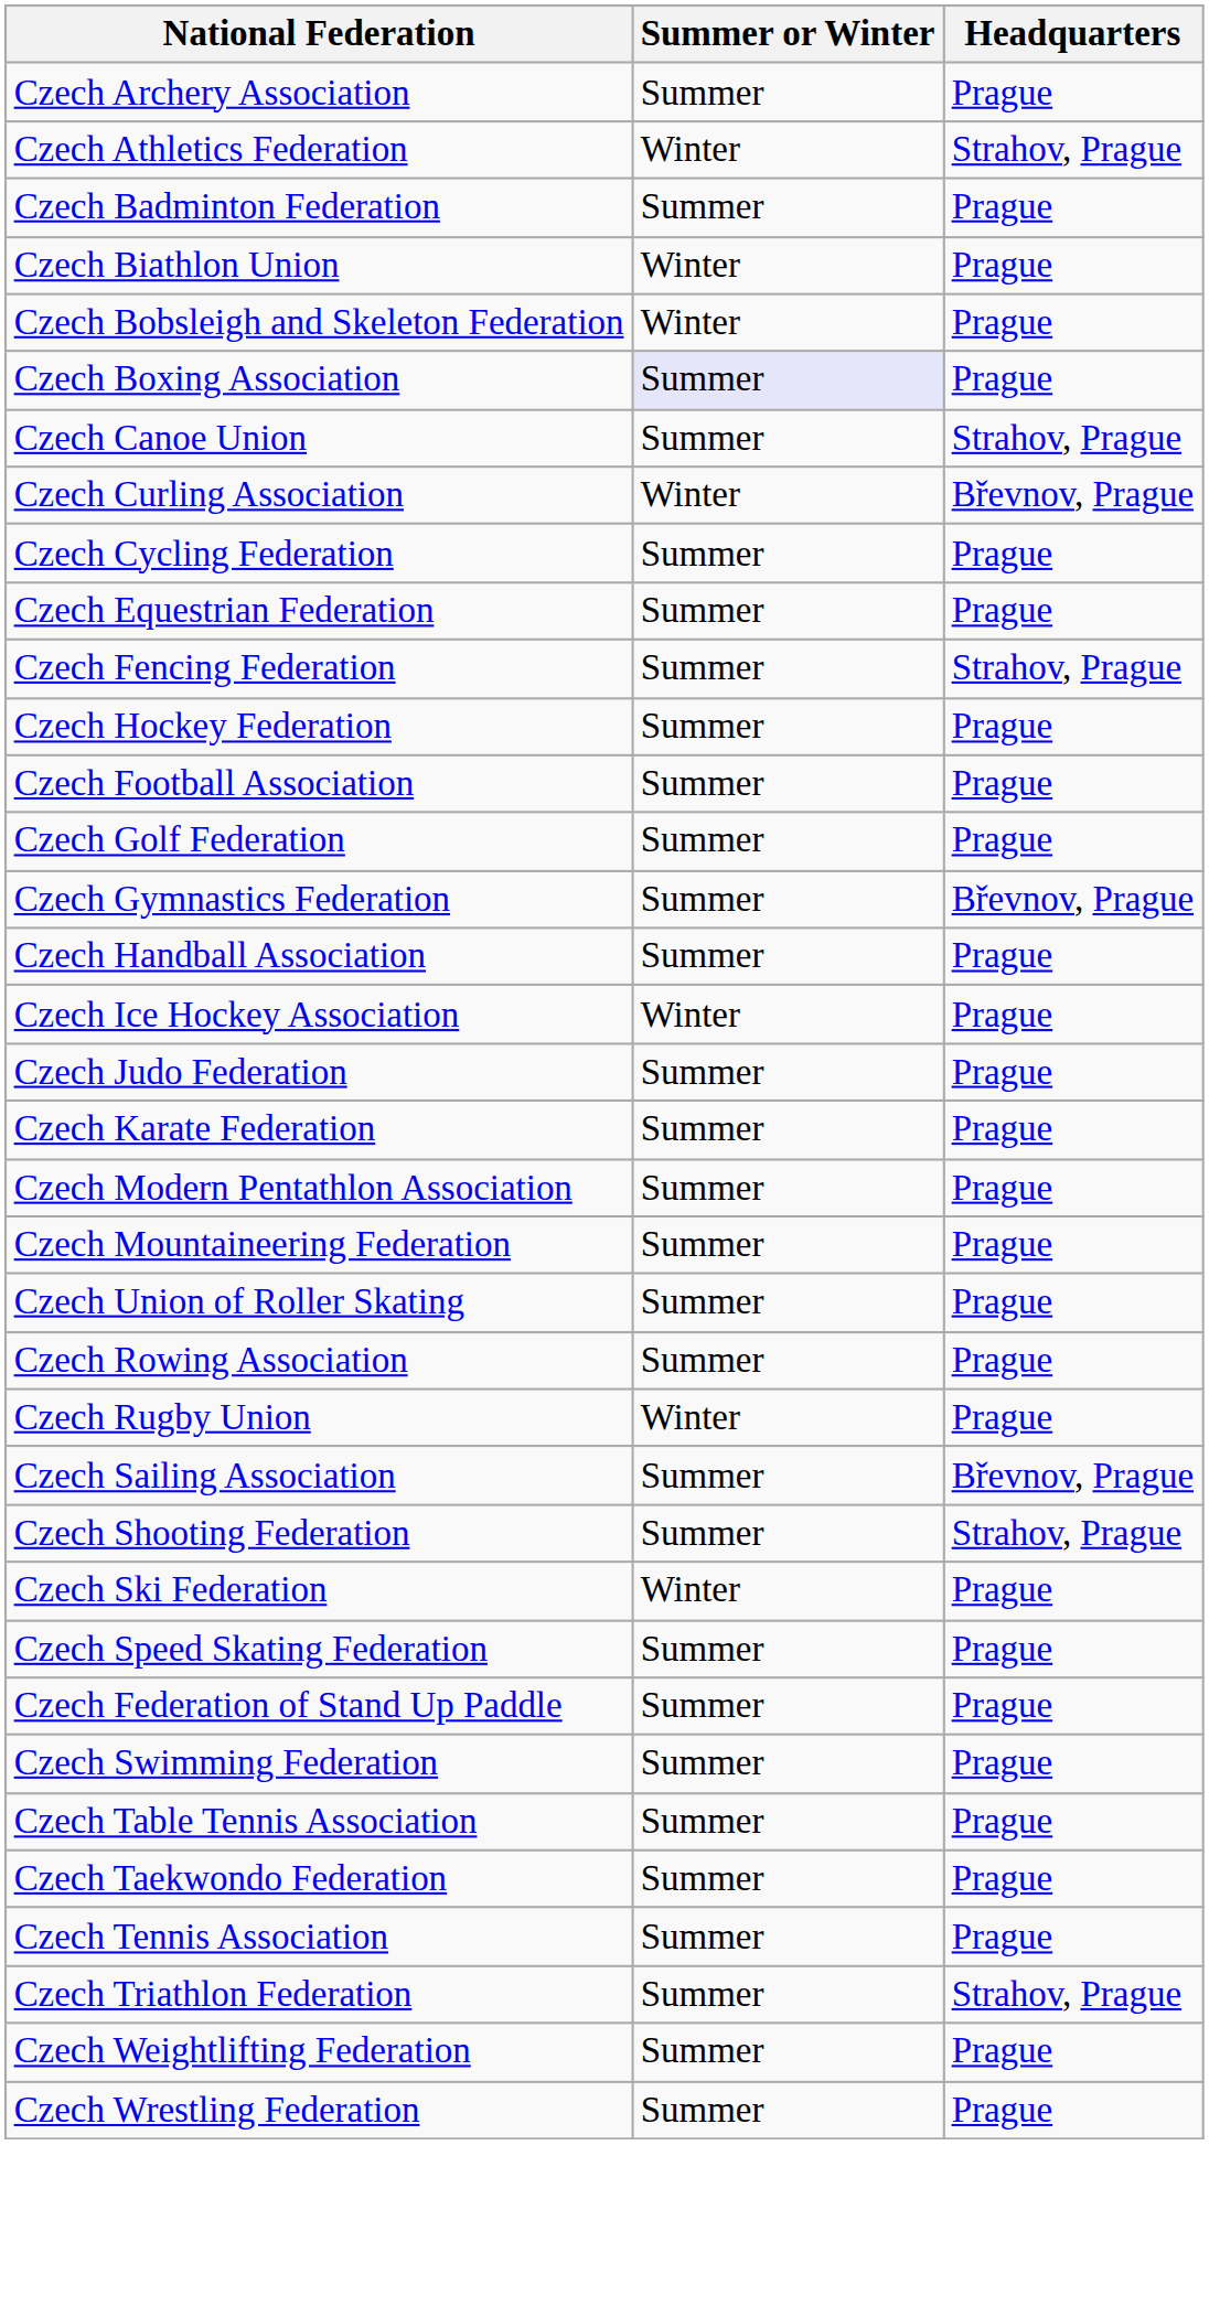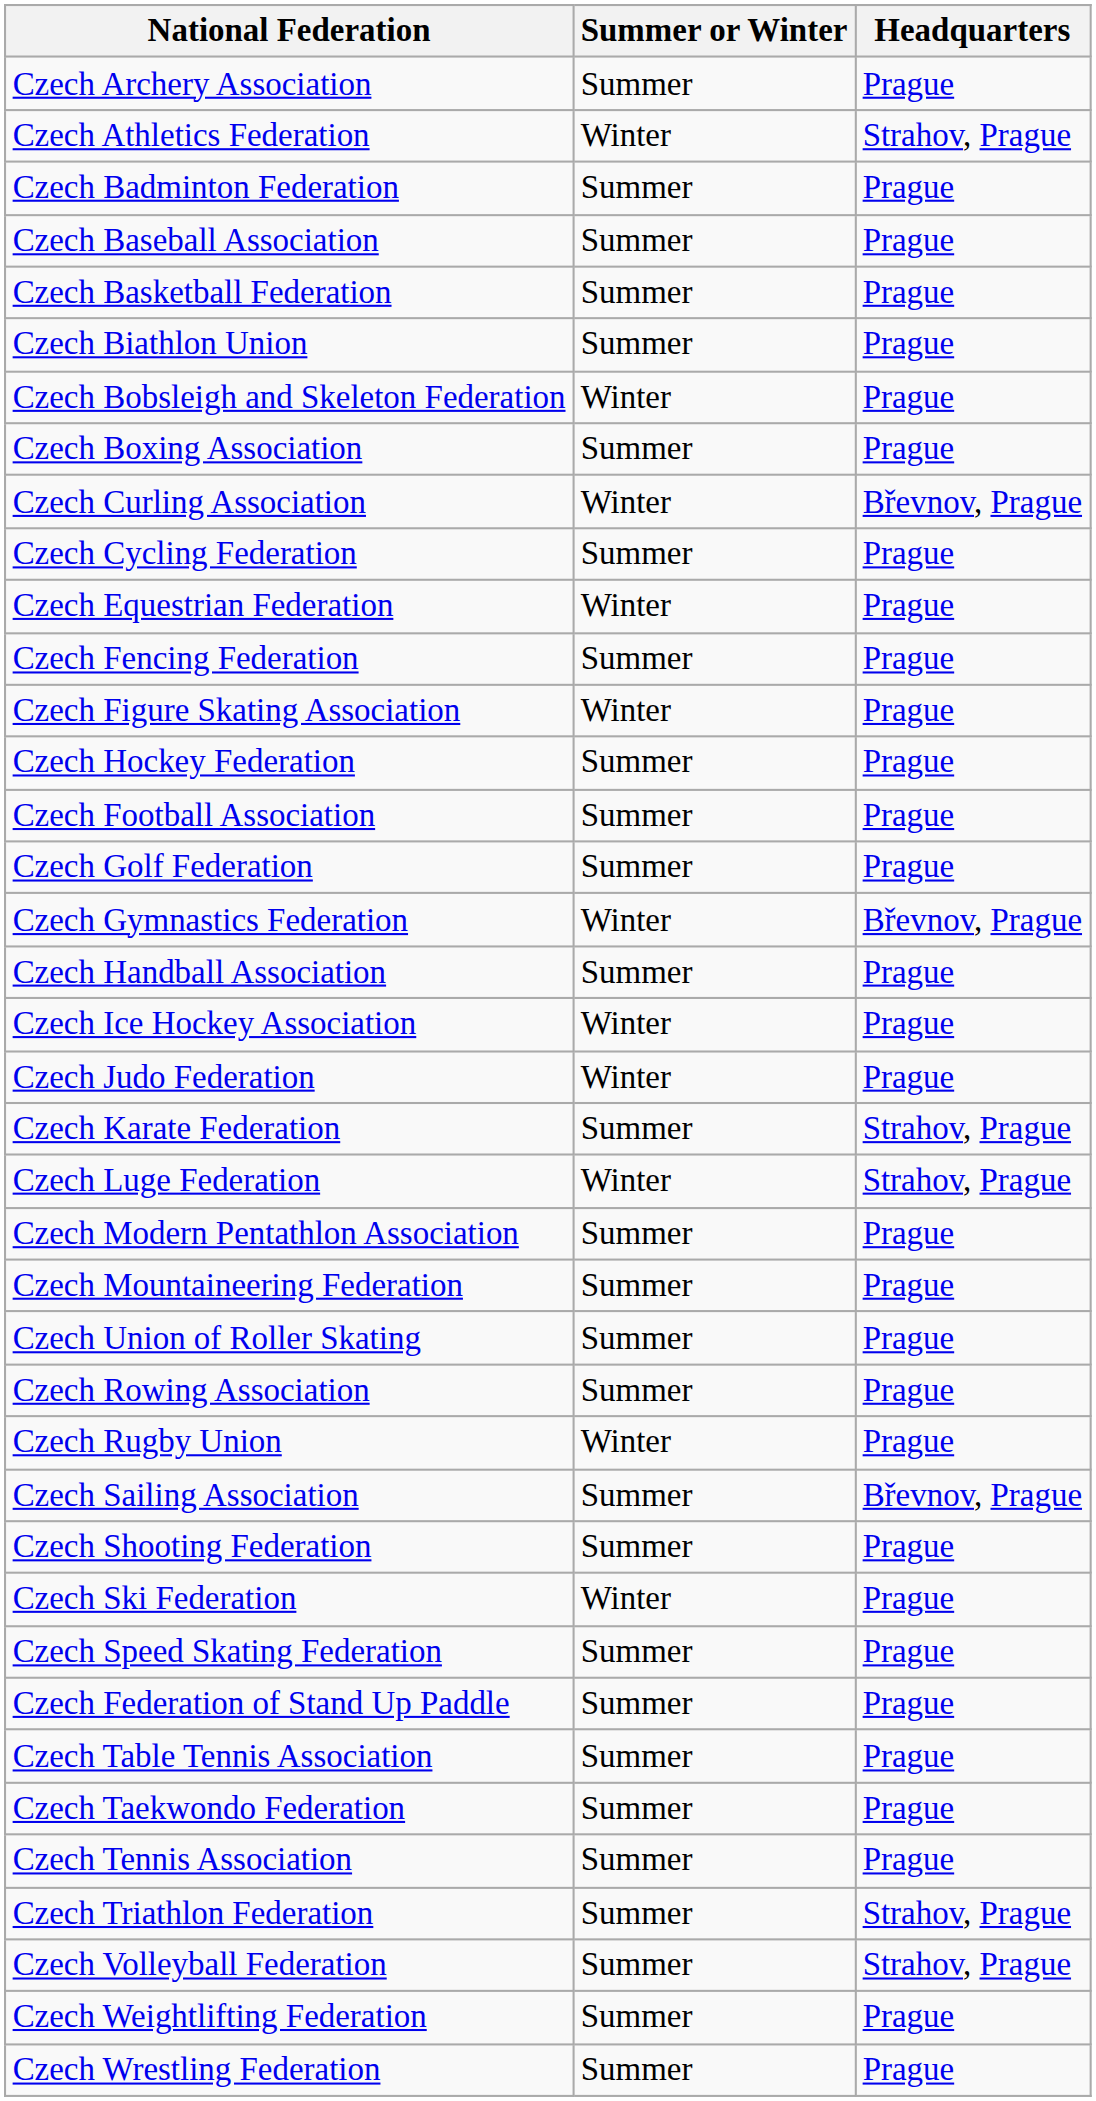+ row: Czech Baseball Association | Summer | Prague
+ row: Czech Basketball Federation | Summer | Prague
Czech Biathlon Union | Summer or Winter: Winter -> Summer
Czech Boxing Association | Summer or Winter: lavender background -> no background
- row: Czech Canoe Union | Summer | Strahov, Prague
Czech Equestrian Federation | Summer or Winter: Summer -> Winter
Czech Fencing Federation | Headquarters: Strahov, Prague -> Prague
+ row: Czech Figure Skating Association | Winter | Prague
Czech Gymnastics Federation | Summer or Winter: Summer -> Winter
Czech Judo Federation | Summer or Winter: Summer -> Winter
Czech Karate Federation | Headquarters: Prague -> Strahov, Prague
+ row: Czech Luge Federation | Winter | Strahov, Prague
Czech Shooting Federation | Headquarters: Strahov, Prague -> Prague
- row: Czech Swimming Federation | Summer | Prague
+ row: Czech Volleyball Federation | Summer | Strahov, Prague
